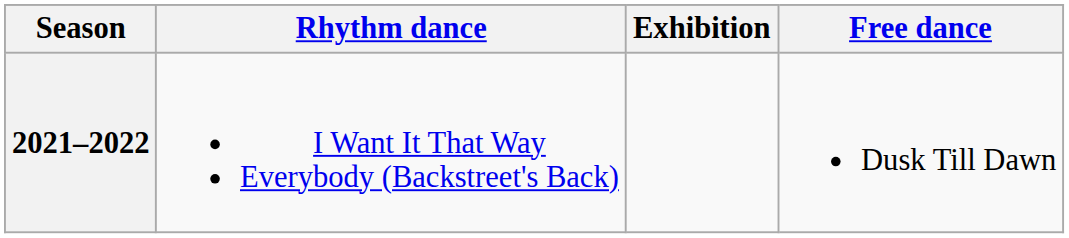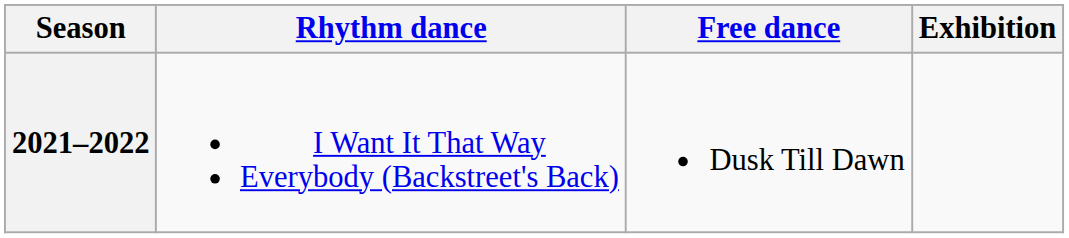columns swapped: Free dance <-> Exhibition
